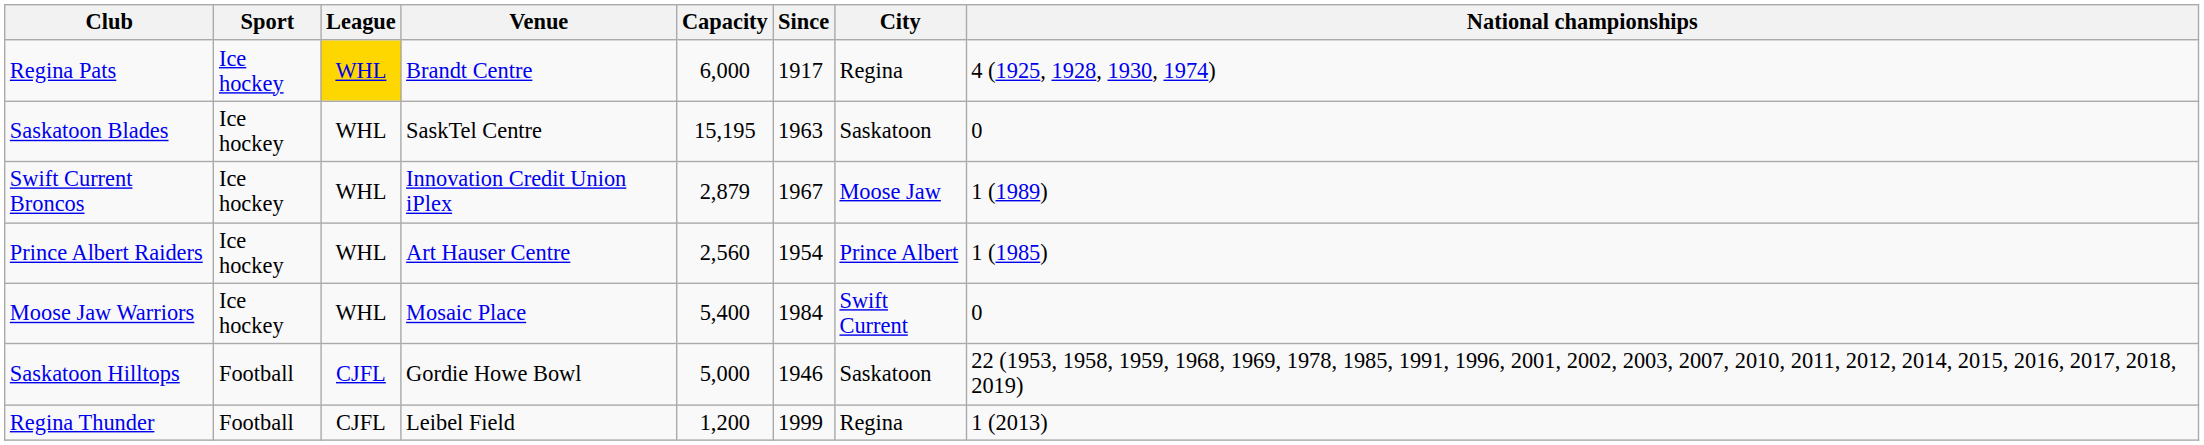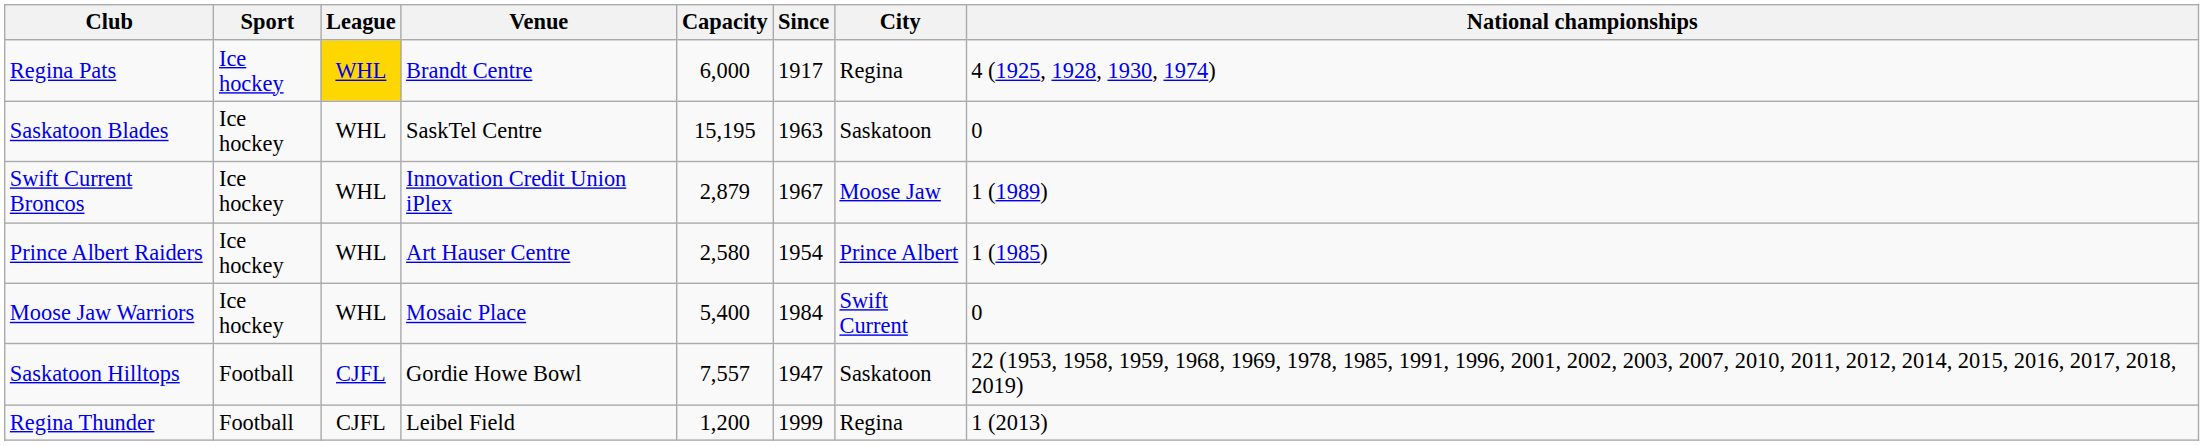Prince Albert Raiders | Capacity: 2,560 -> 2,580
Saskatoon Hilltops | Capacity: 5,000 -> 7,557
Saskatoon Hilltops | Since: 1946 -> 1947
